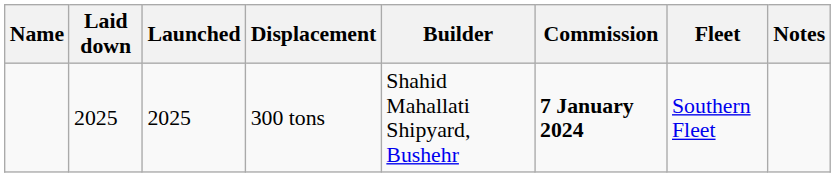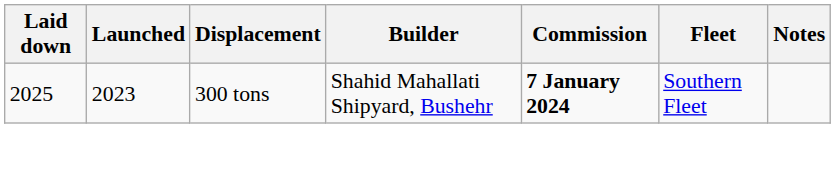- column: Name
300 tons | Launched: 2025 -> 2023
